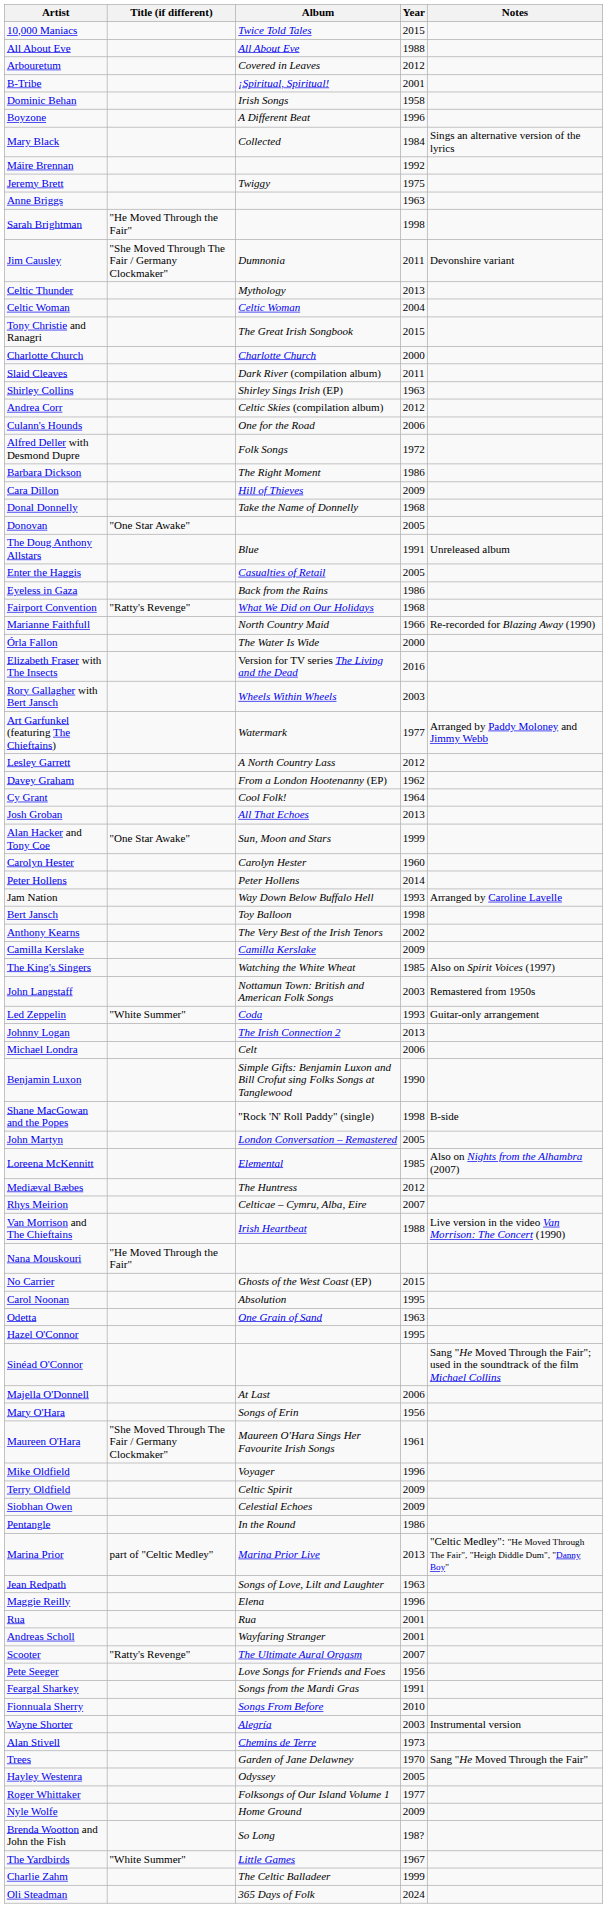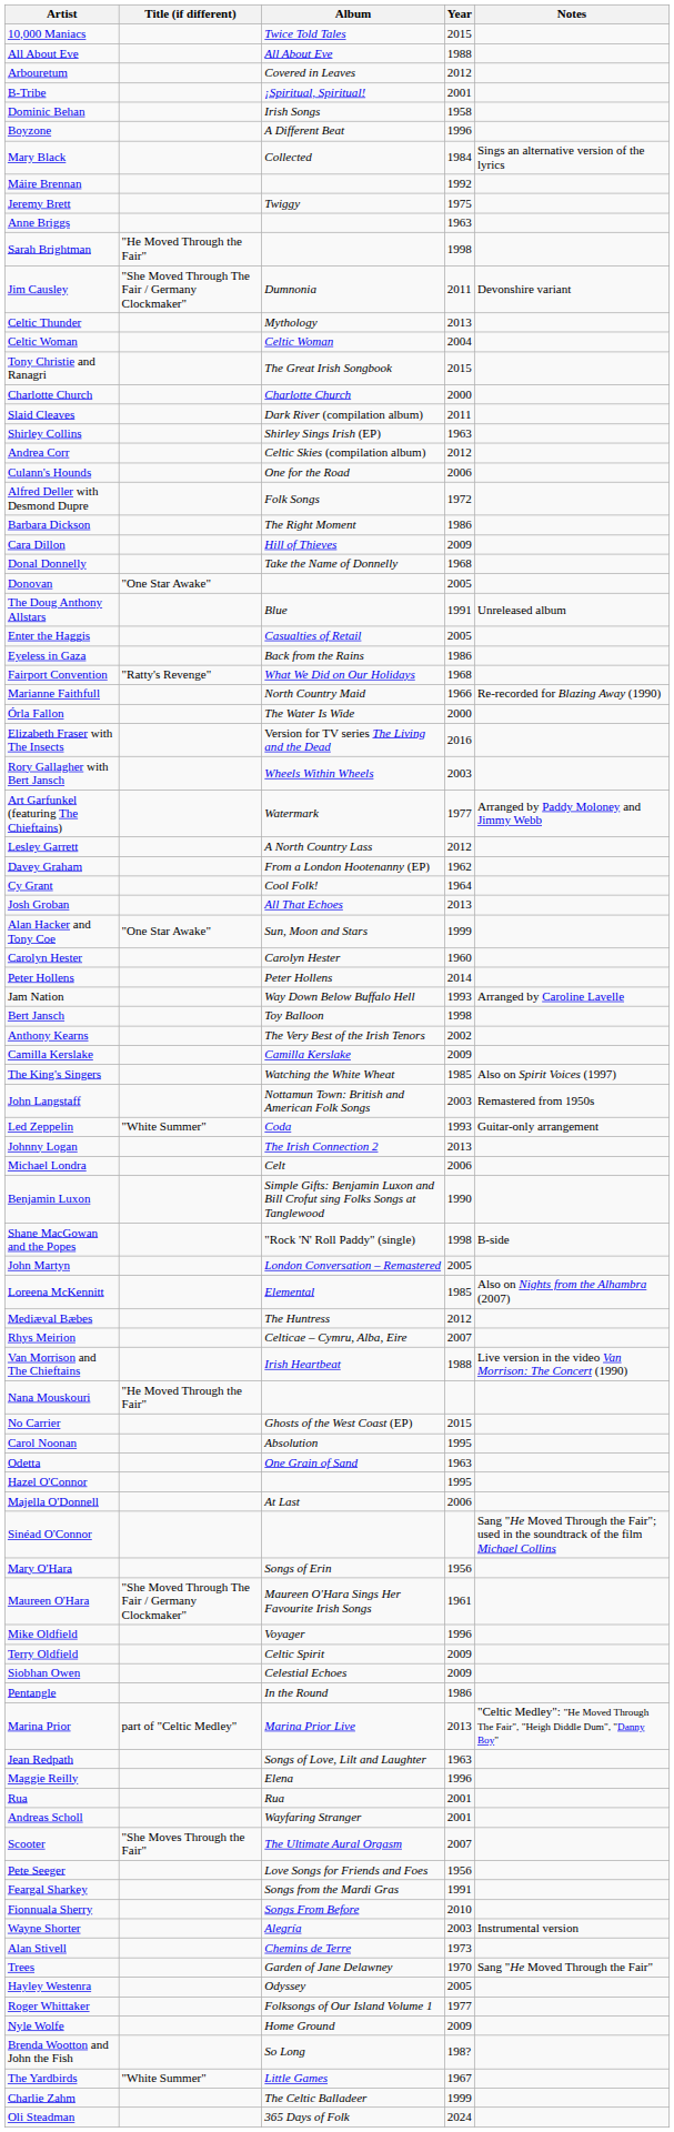rows swapped: Sinéad O'Connor <-> Majella O'Donnell
Scooter | Title (if different): "Ratty's Revenge" -> "She Moves Through the Fair"
